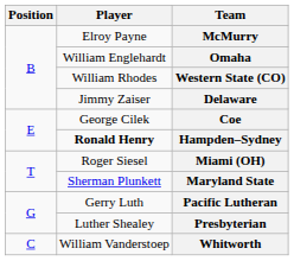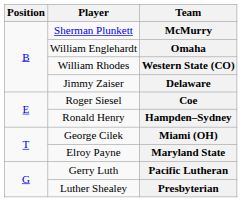McMurry | Player: Elroy Payne -> Sherman Plunkett
Coe | Player: George Cilek -> Roger Siesel
Hampden–Sydney | Player: bold -> normal
Miami (OH) | Player: Roger Siesel -> George Cilek
Maryland State | Player: Sherman Plunkett -> Elroy Payne
- row: C | William Vanderstoep | Whitworth
